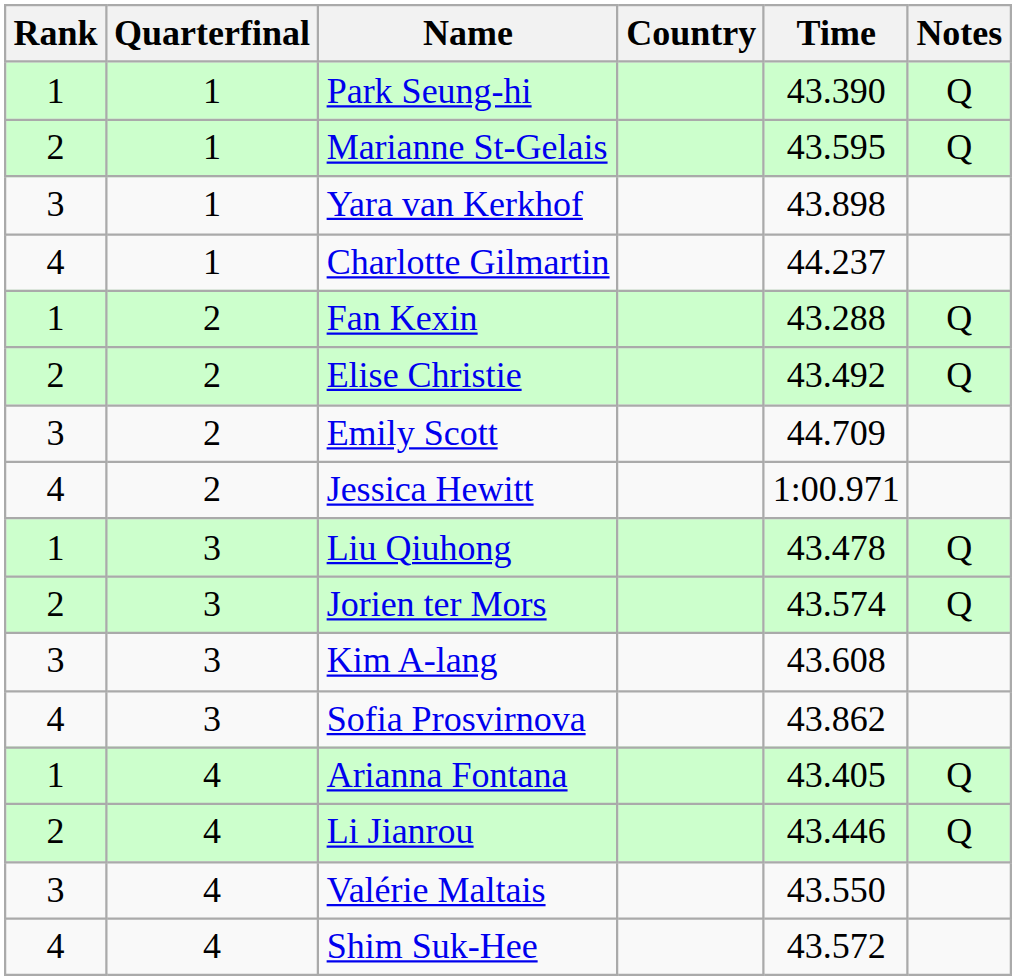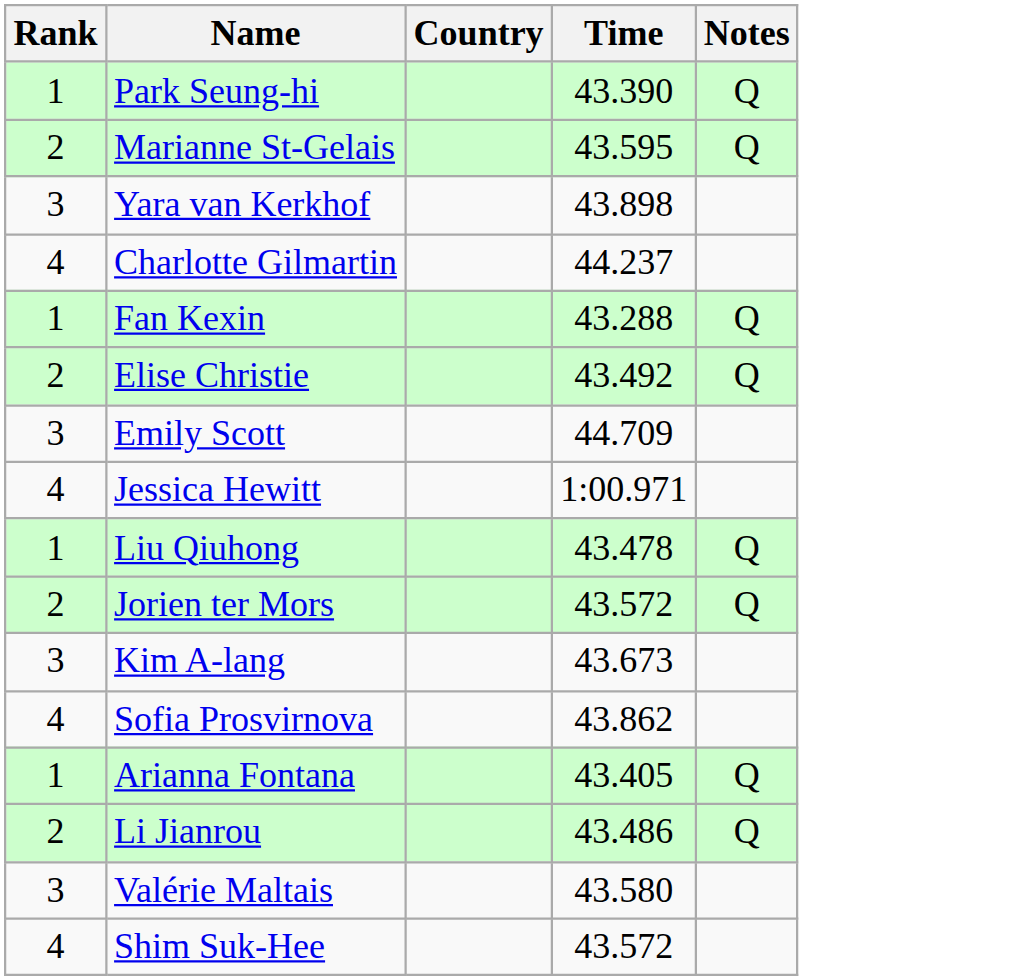- column: Quarterfinal | 1 | 1 | 1 | 1 | 2 | 2 | 2 | 2 | 3 | 3 | 3 | 3 | 4 | 4 | 4 | 4
Jorien ter Mors | Time: 43.574 -> 43.572
Kim A-lang | Time: 43.608 -> 43.673
Li Jianrou | Time: 43.446 -> 43.486
Valérie Maltais | Time: 43.550 -> 43.580
